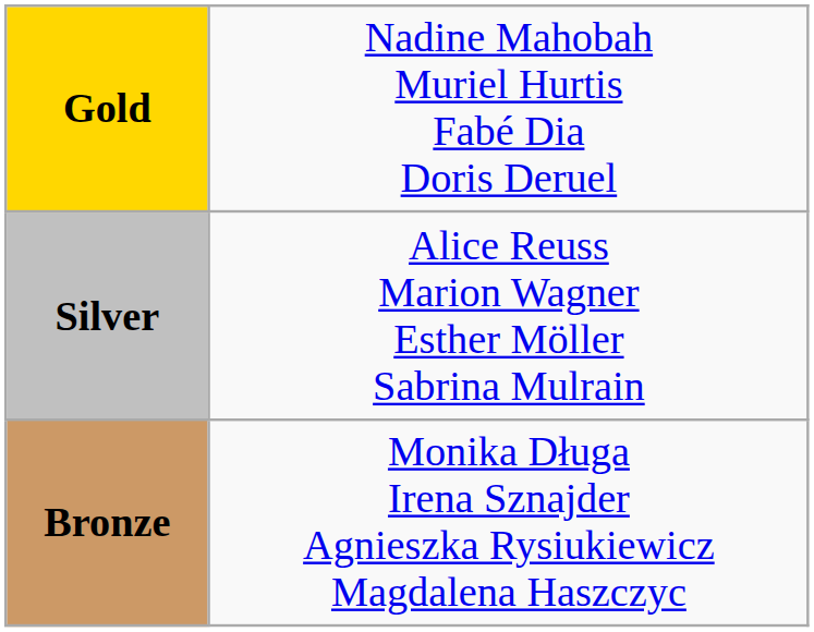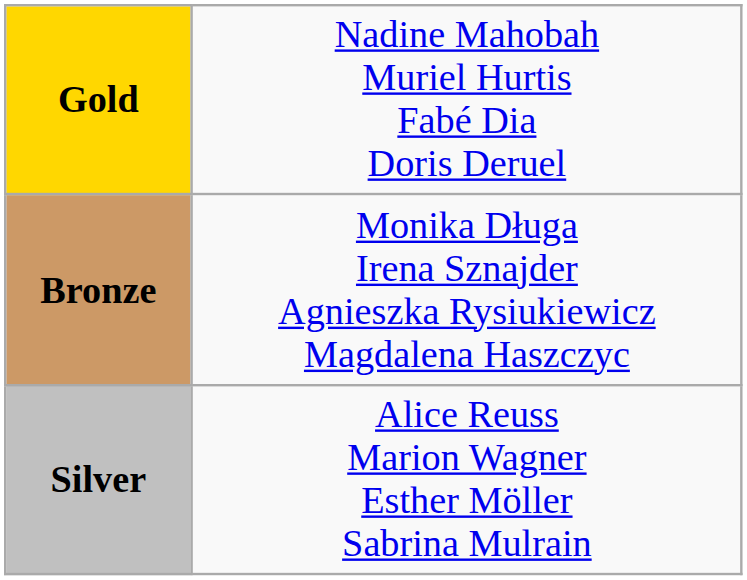rows swapped: Silver <-> Bronze
